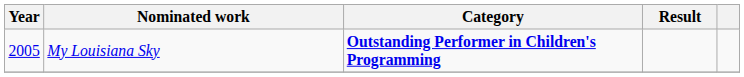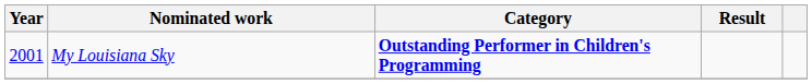My Louisiana Sky | Year: 2005 -> 2001
